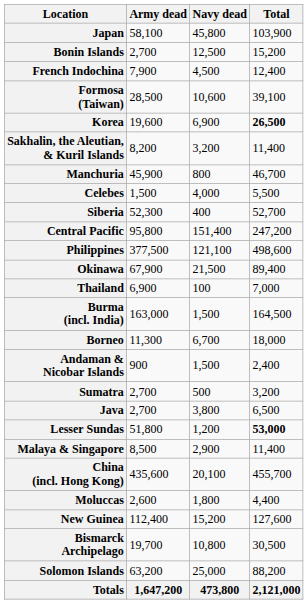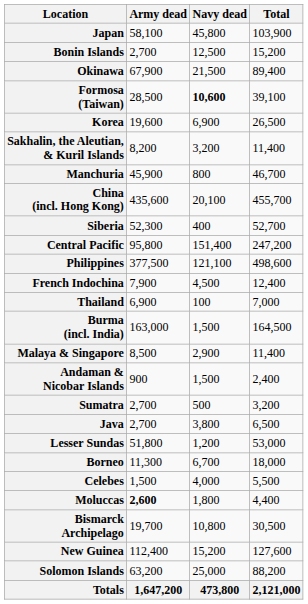rows swapped: Okinawa <-> French Indochina
Formosa (Taiwan) | Navy dead: normal -> bold
Korea | Total: bold -> normal
rows swapped: China (incl. Hong Kong) <-> Celebes
rows swapped: Malaya & Singapore <-> Borneo
Lesser Sundas | Total: bold -> normal
Moluccas | Army dead: normal -> bold
rows swapped: New Guinea <-> Bismarck Archipelago
